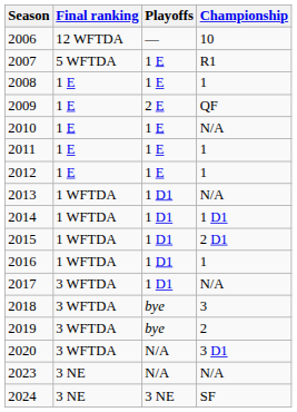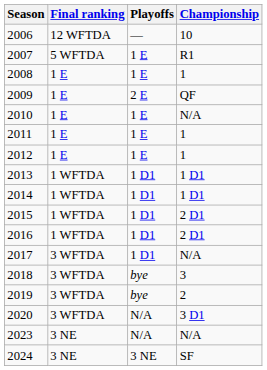2013 | Championship: N/A -> 1 D1
2016 | Championship: 1 -> 2 D1
